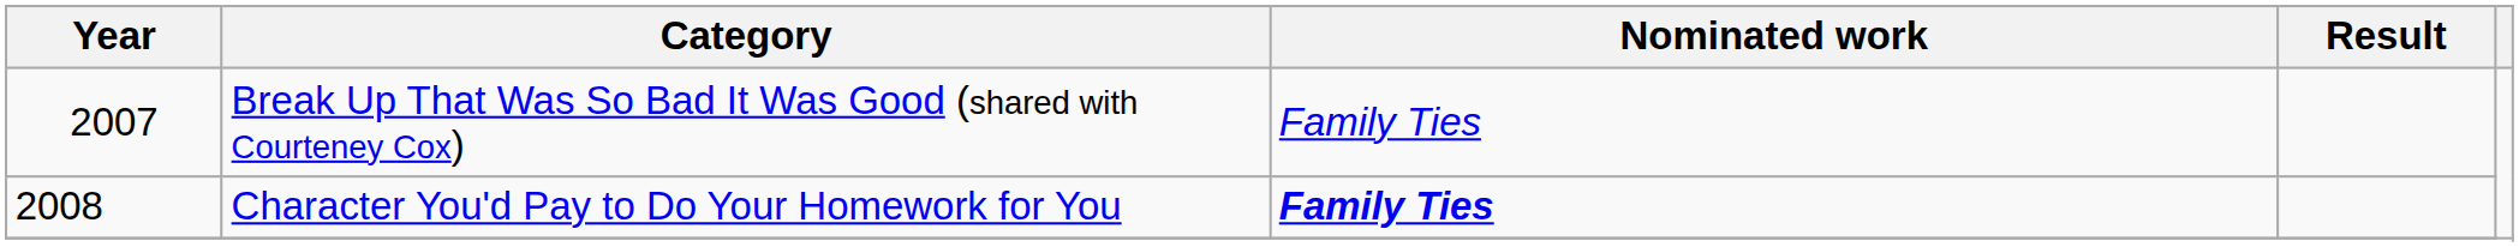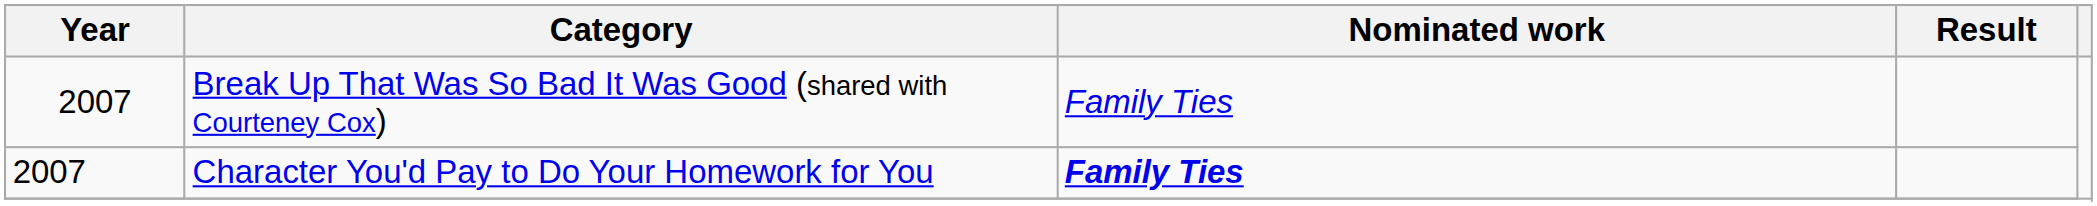Character You'd Pay to Do Your Homework for You | Year: 2008 -> 2007
